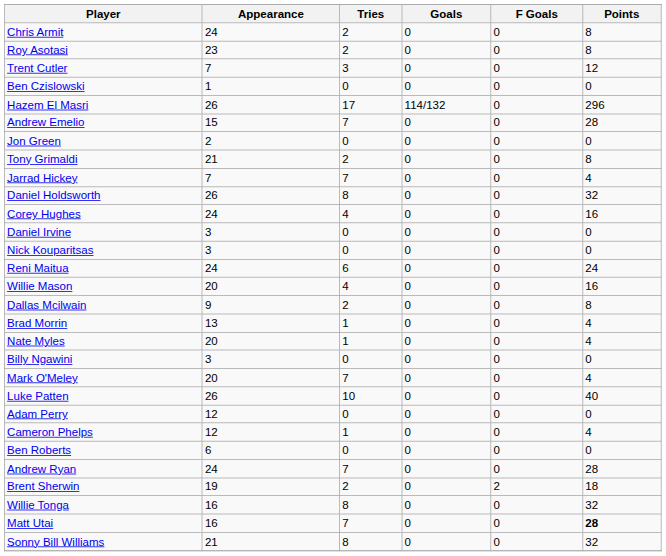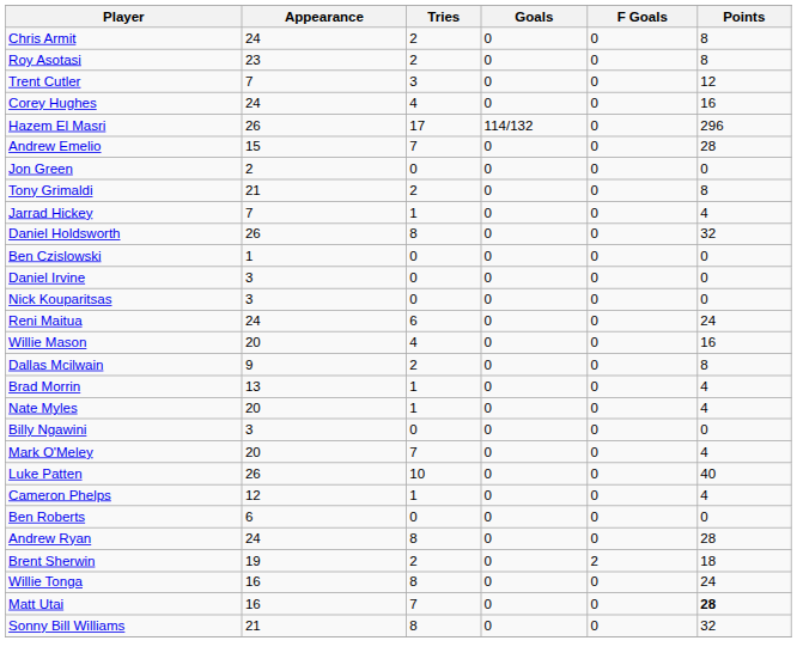rows swapped: Ben Czislowski <-> Corey Hughes
Jarrad Hickey | Tries: 7 -> 1
- row: Adam Perry | 12 | 0 | 0 | 0 | 0
Andrew Ryan | Tries: 7 -> 8
Willie Tonga | Points: 32 -> 24
